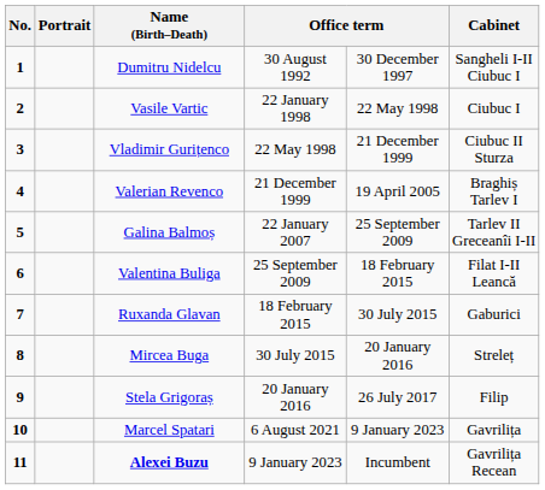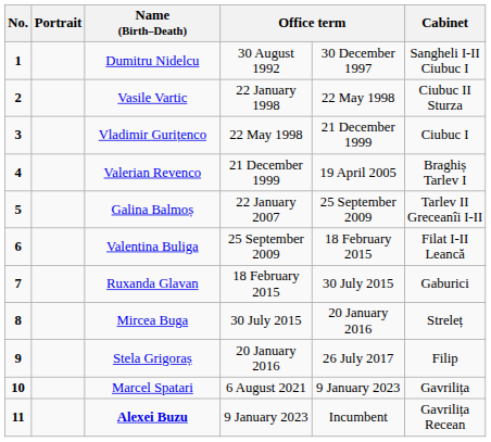Vasile Vartic | Cabinet: Ciubuc I -> Ciubuc II Sturza
Vladimir Gurițenco | Cabinet: Ciubuc II Sturza -> Ciubuc I
